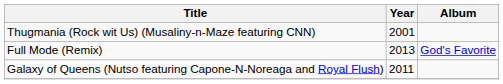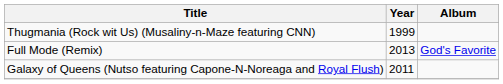Thugmania (Rock wit Us) (Musaliny-n-Maze featuring CNN) | Year: 2001 -> 1999
